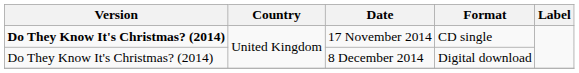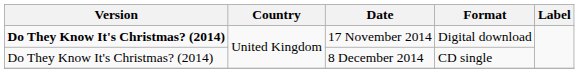17 November 2014 | Format: CD single -> Digital download
8 December 2014 | Format: Digital download -> CD single
